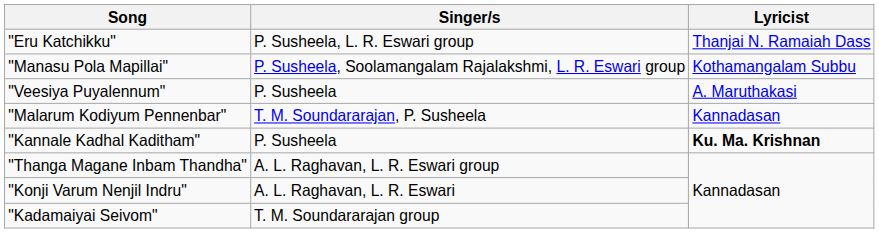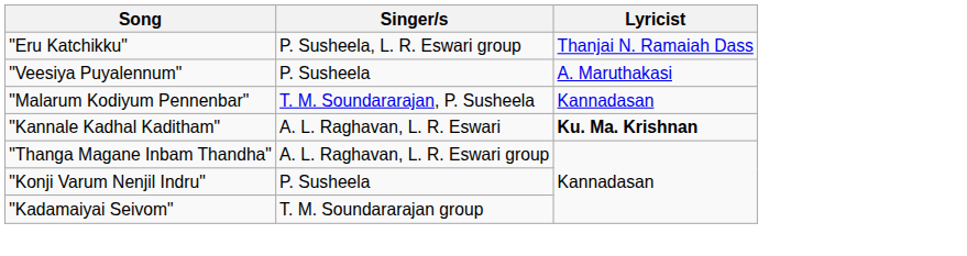- row: "Manasu Pola Mapillai" | P. Susheela, Soolamangalam Rajalakshmi, L. R. Eswari group | Kothamangalam Subbu
"Kannale Kadhal Kaditham" | Singer/s: P. Susheela -> A. L. Raghavan, L. R. Eswari
"Konji Varum Nenjil Indru" | Singer/s: A. L. Raghavan, L. R. Eswari -> P. Susheela
